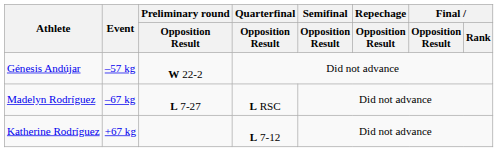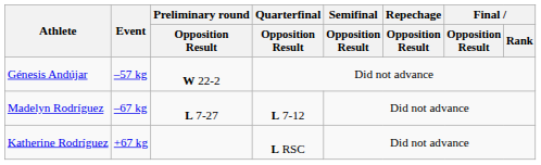Madelyn Rodríguez | Quarterfinal / Opposition Result: L RSC -> L 7-12
Katherine Rodríguez | Quarterfinal / Opposition Result: L 7-12 -> L RSC
